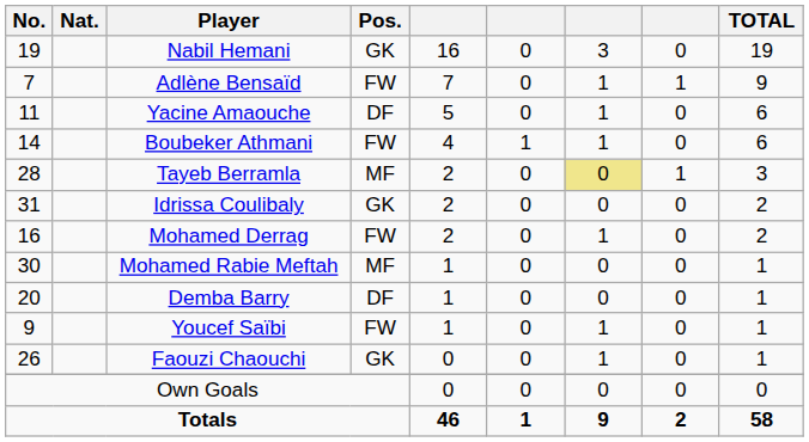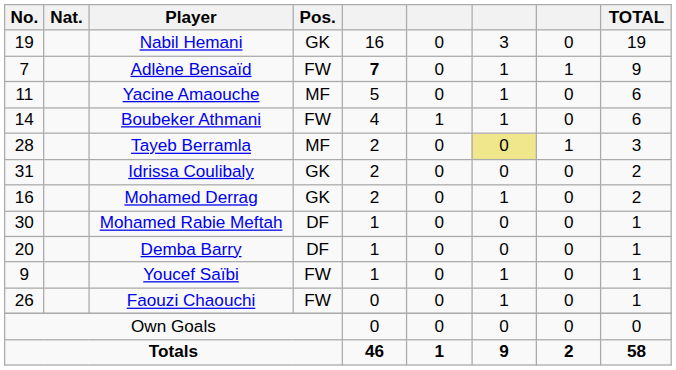Adlène Bensaïd | column 5: normal -> bold
Yacine Amaouche | Pos.: DF -> MF
Mohamed Derrag | Pos.: FW -> GK
Mohamed Rabie Meftah | Pos.: MF -> DF
Faouzi Chaouchi | Pos.: GK -> FW
